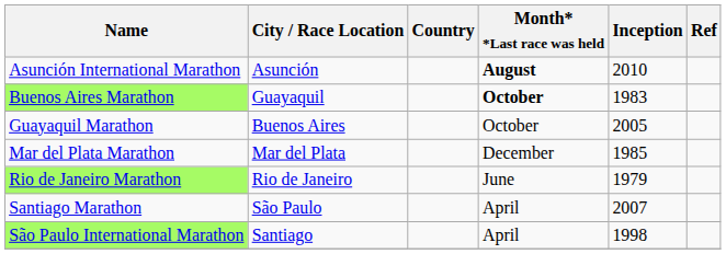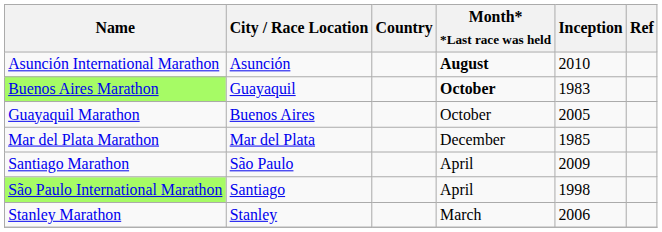- row: Rio de Janeiro Marathon | Rio de Janeiro | June | 1979
Santiago Marathon | Inception: 2007 -> 2009
+ row: Stanley Marathon | Stanley | March | 2006
